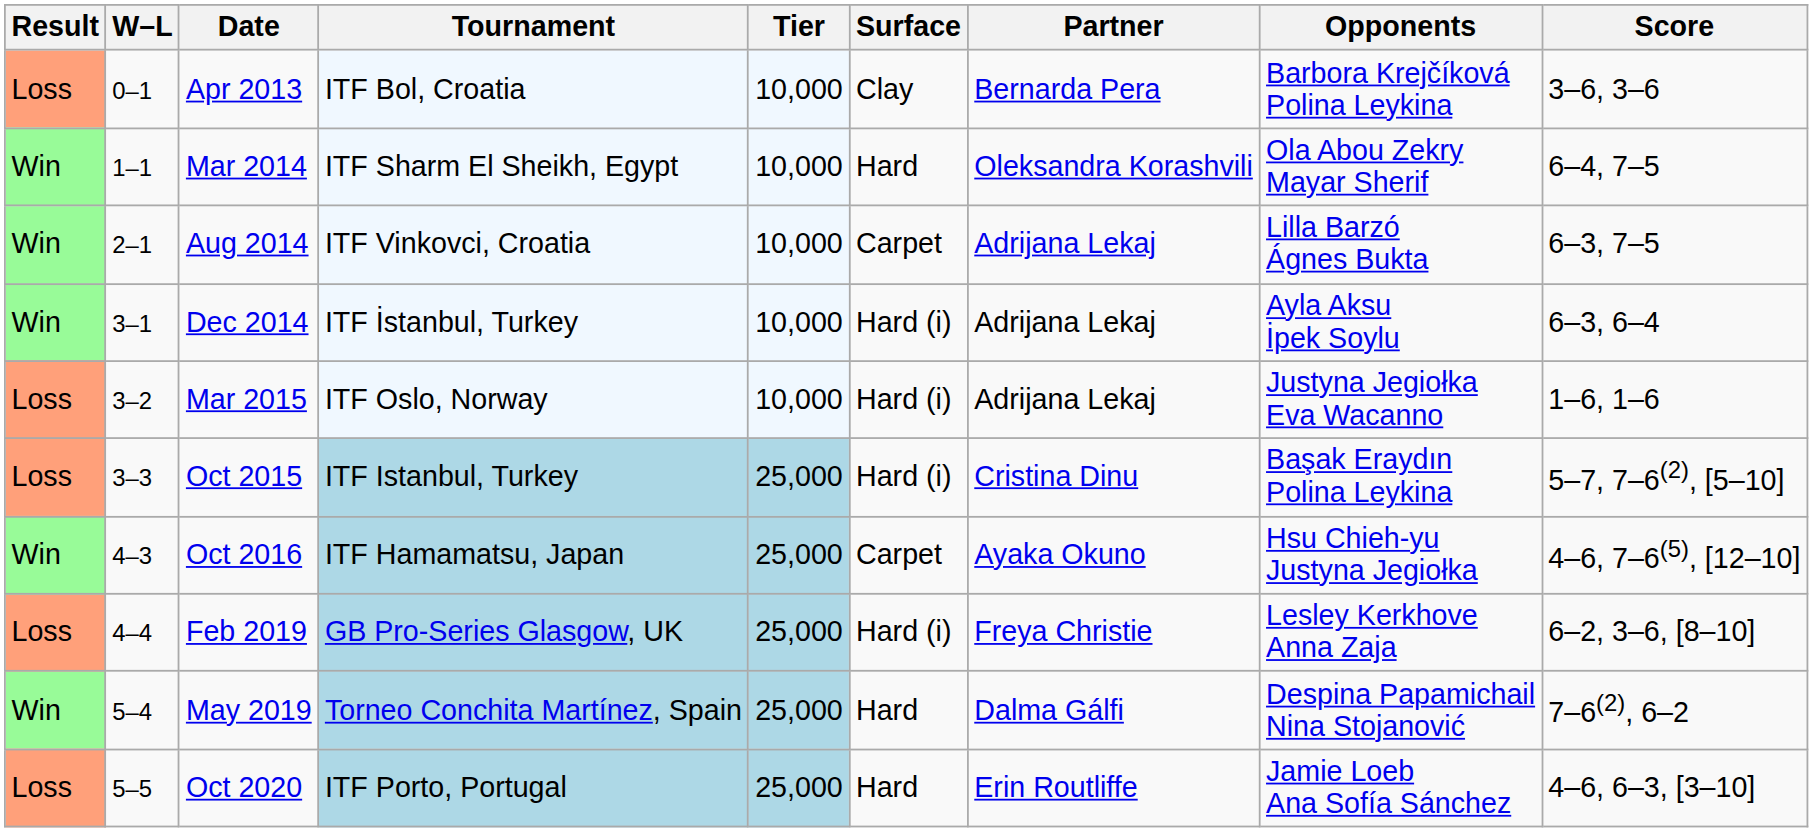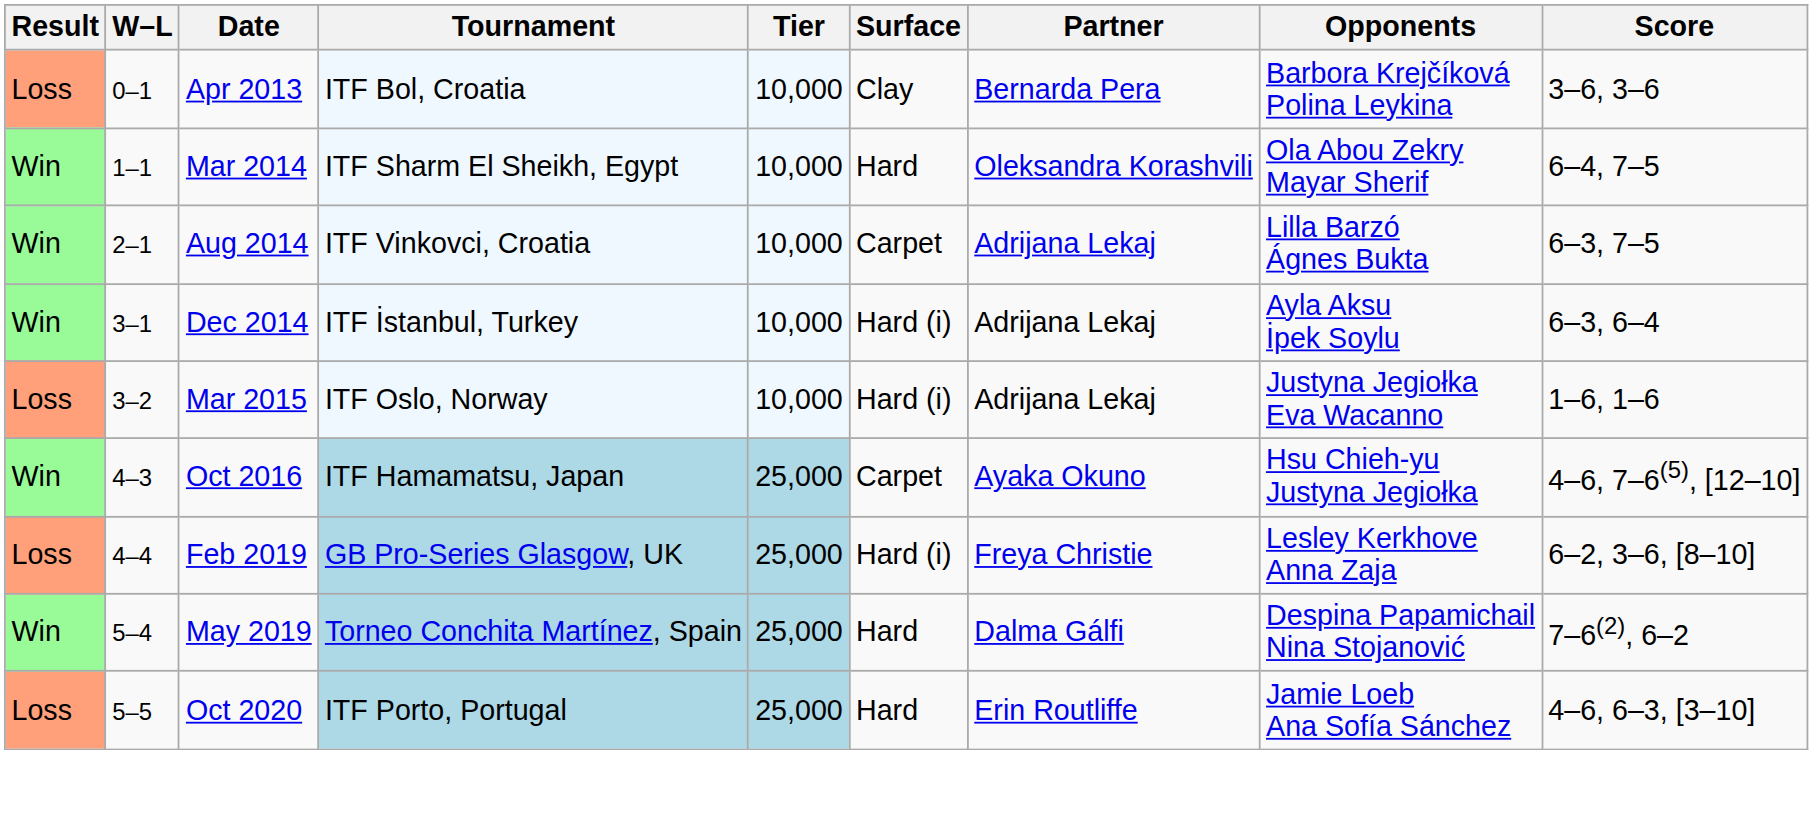- row: Loss | 3–3 | Oct 2015 | ITF Istanbul, Turkey | 25,000 | Hard (i) | Cristina Dinu | Başak Eraydın Polina Leykina | 5–7, 7–6(2), [5–10]
